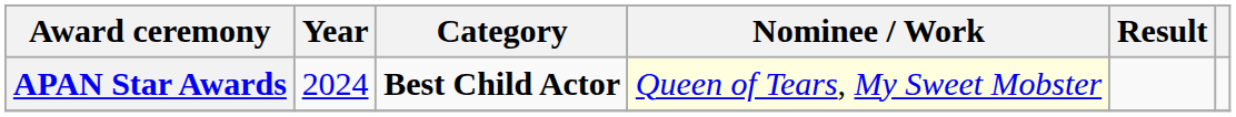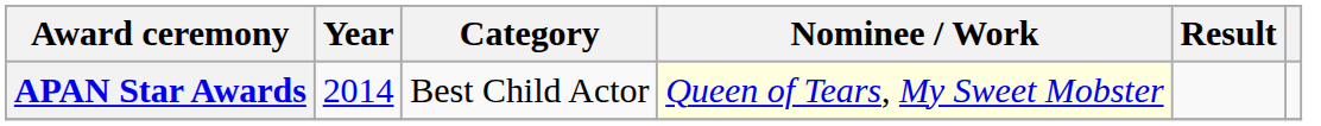APAN Star Awards | Year: 2024 -> 2014
APAN Star Awards | Category: bold -> normal
